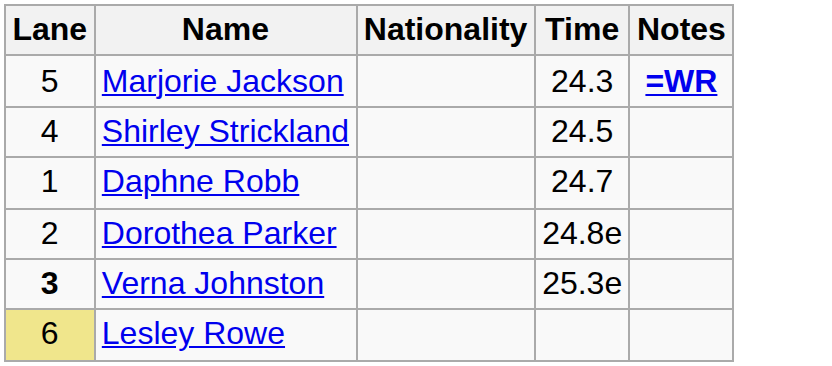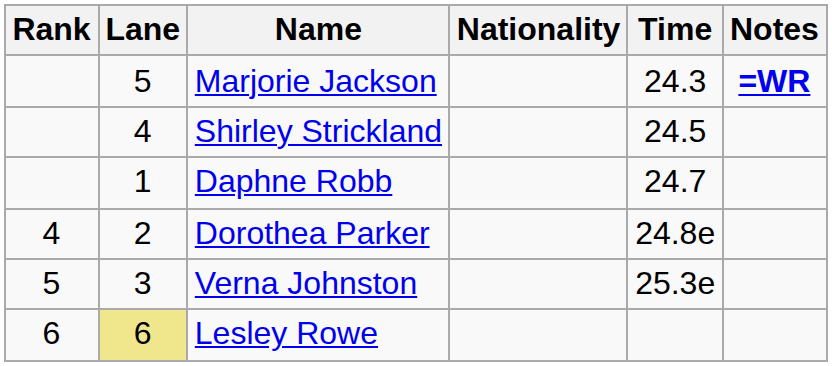+ column: Rank | 4 | 5 | 6
Verna Johnston | Lane: bold -> normal
